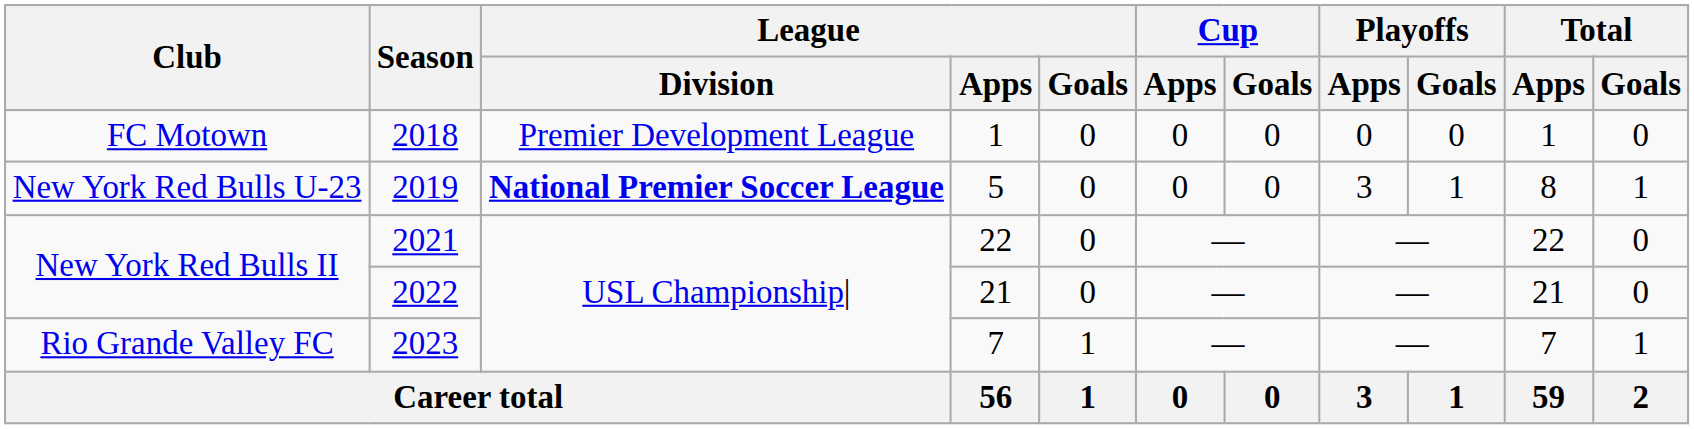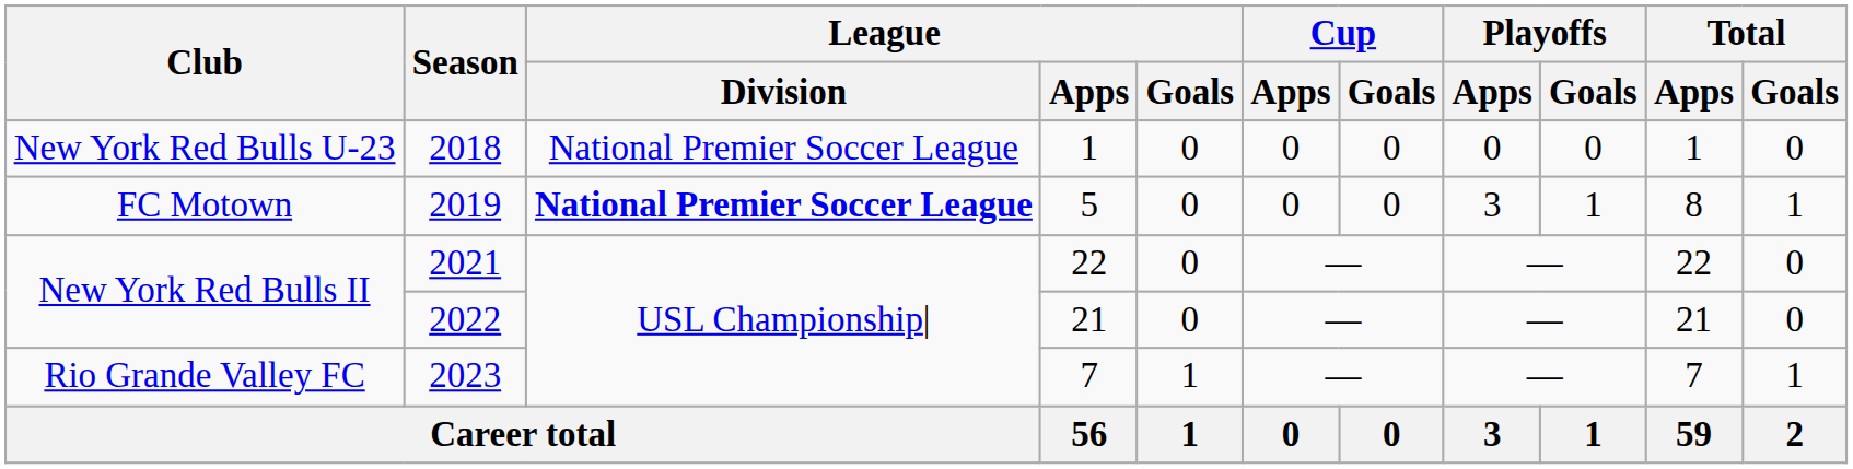2018 | Club: FC Motown -> New York Red Bulls U-23
2018 | League / Division: Premier Development League -> National Premier Soccer League
2019 | Club: New York Red Bulls U-23 -> FC Motown
